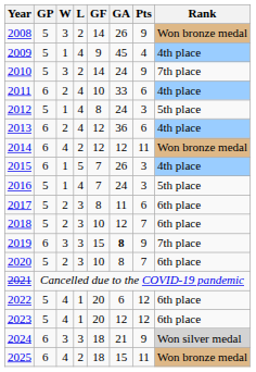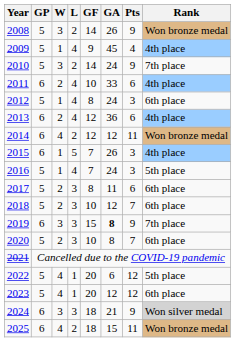2012 | Rank: 5th place -> 6th place
2022 | Rank: 6th place -> 5th place
